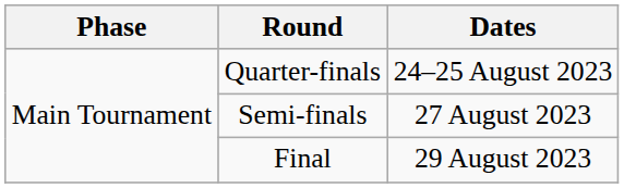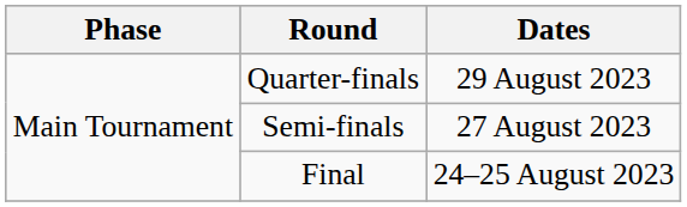Quarter-finals | Dates: 24–25 August 2023 -> 29 August 2023
Final | Dates: 29 August 2023 -> 24–25 August 2023
